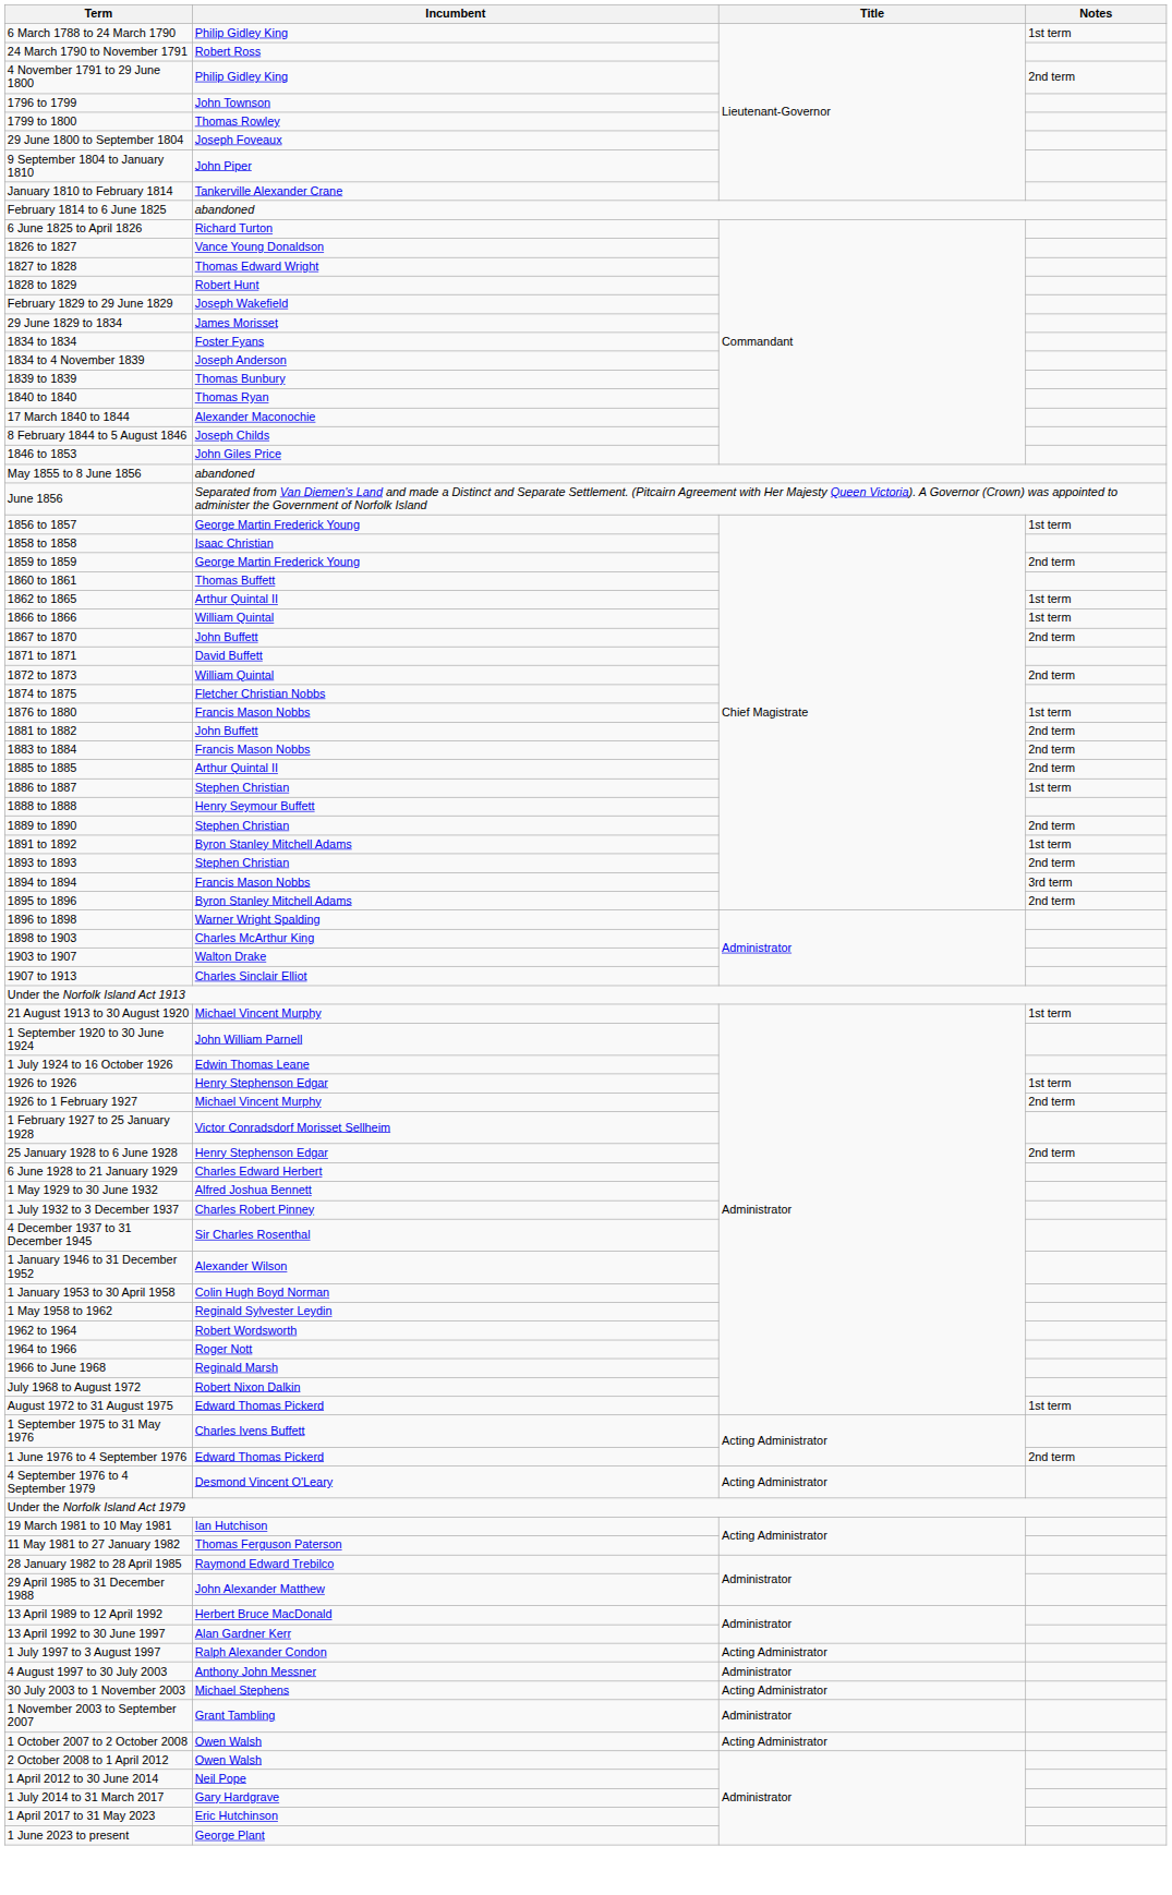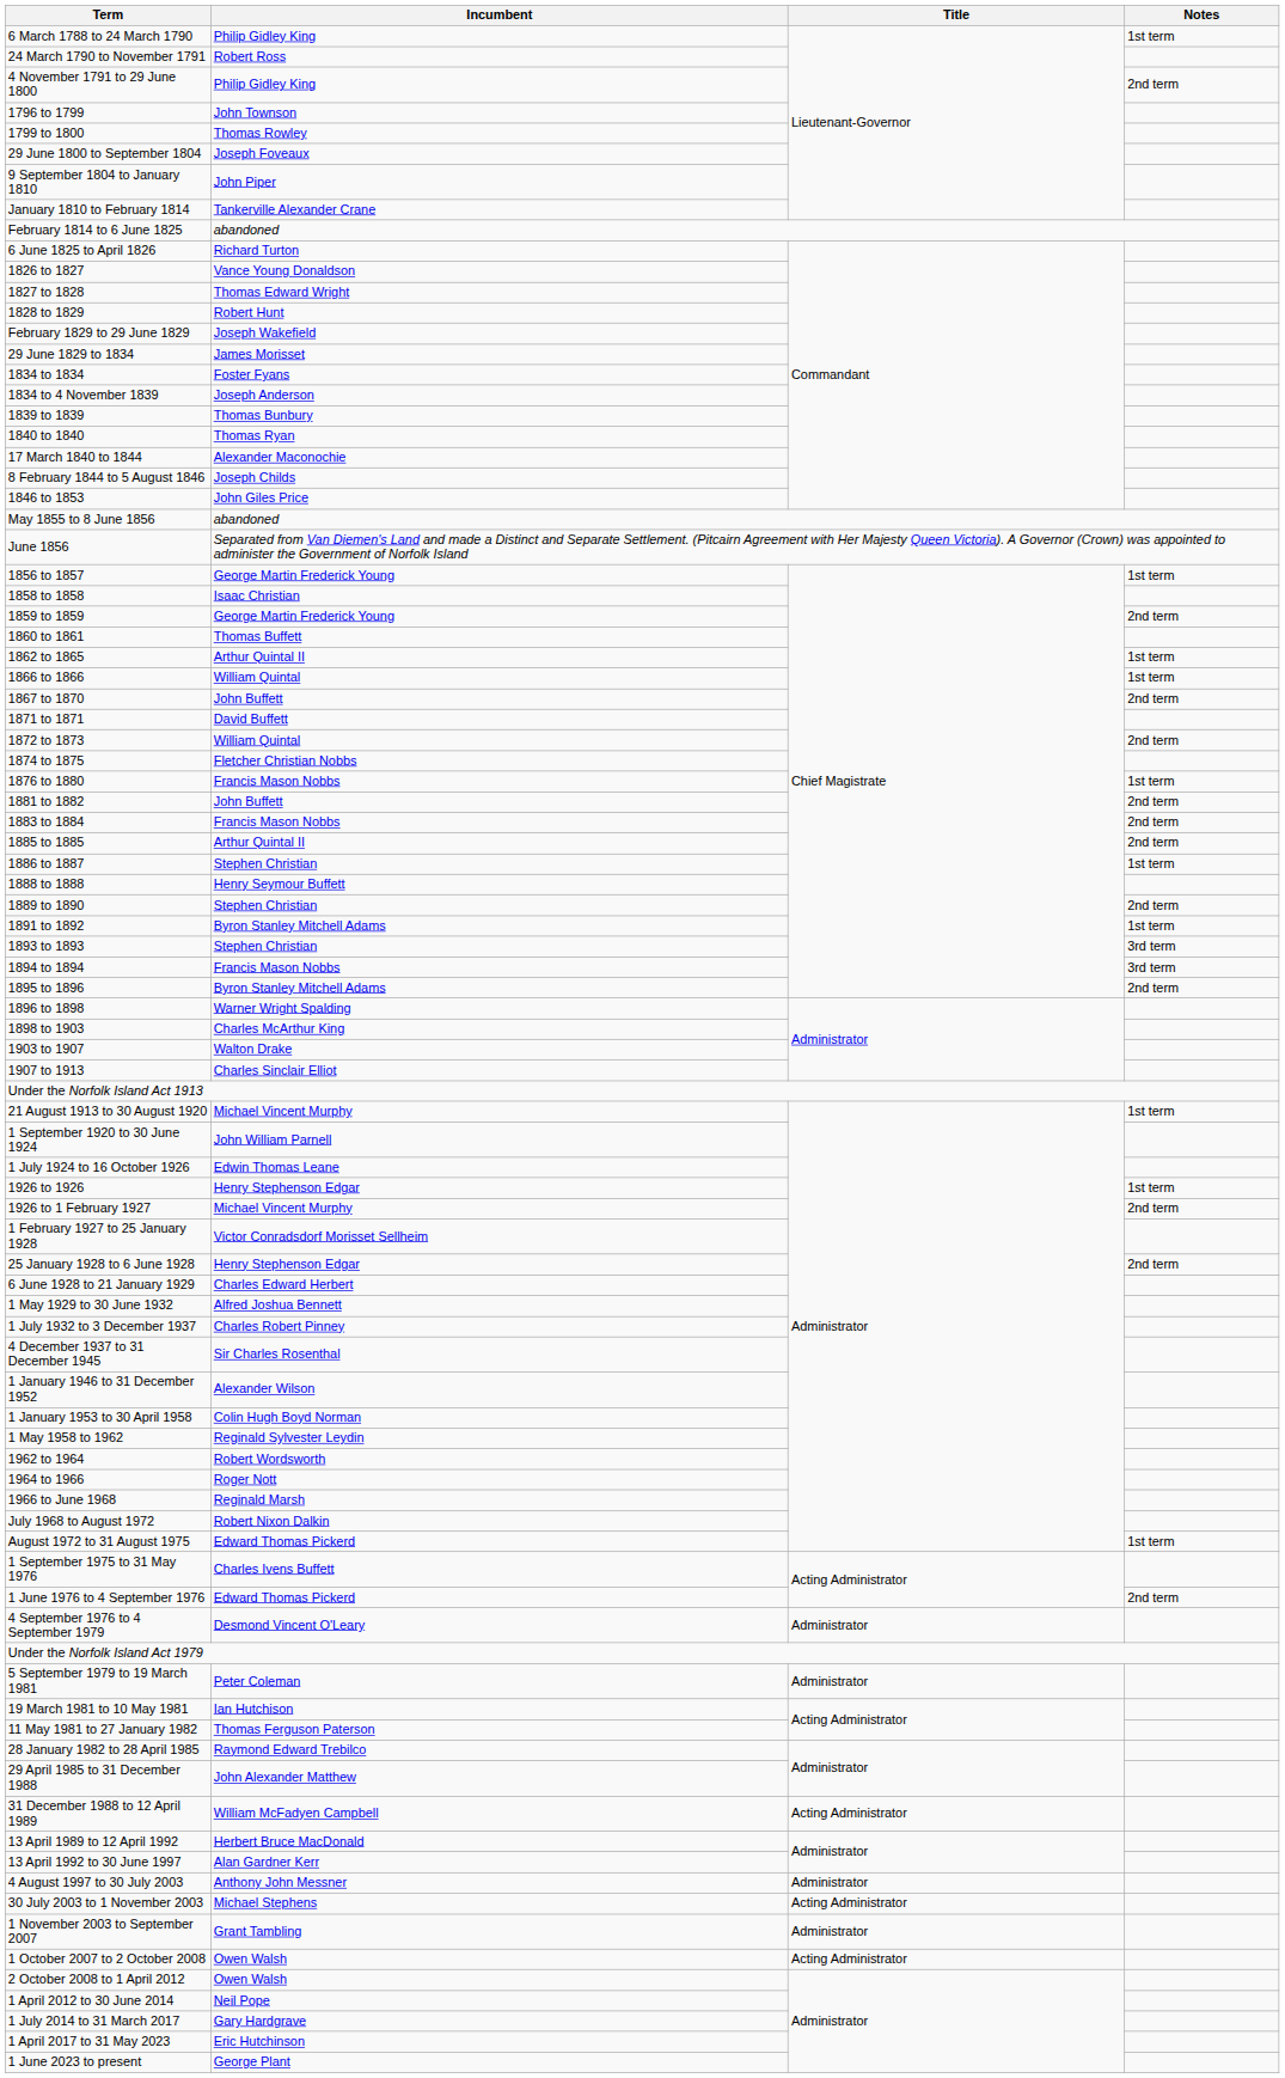1893 to 1893 | Notes: 2nd term -> 3rd term
4 September 1976 to 4 September 1979 | Title: Acting Administrator -> Administrator
+ row: 5 September 1979 to 19 March 1981 | Peter Coleman | Administrator
+ row: 31 December 1988 to 12 April 1989 | William McFadyen Campbell | Acting Administrator
- row: 1 July 1997 to 3 August 1997 | Ralph Alexander Condon | Acting Administrator
